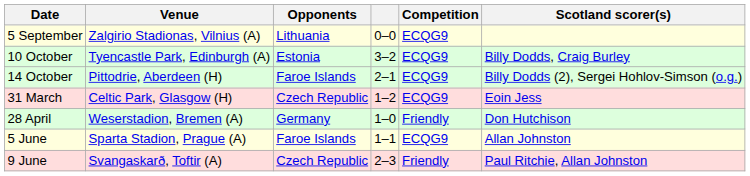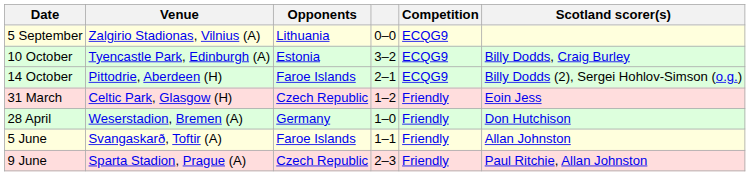31 March | Competition: ECQG9 -> Friendly
5 June | Venue: Sparta Stadion, Prague (A) -> Svangaskarð, Toftir (A)
5 June | Competition: ECQG9 -> Friendly
9 June | Venue: Svangaskarð, Toftir (A) -> Sparta Stadion, Prague (A)
